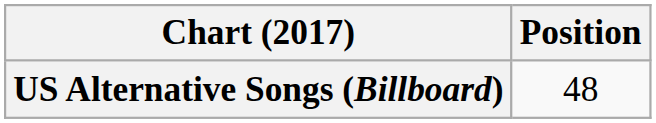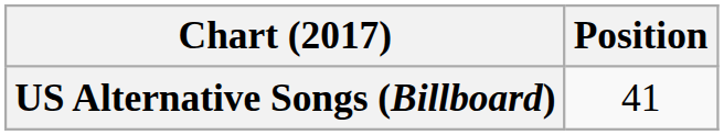US Alternative Songs (Billboard) | Position: 48 -> 41
